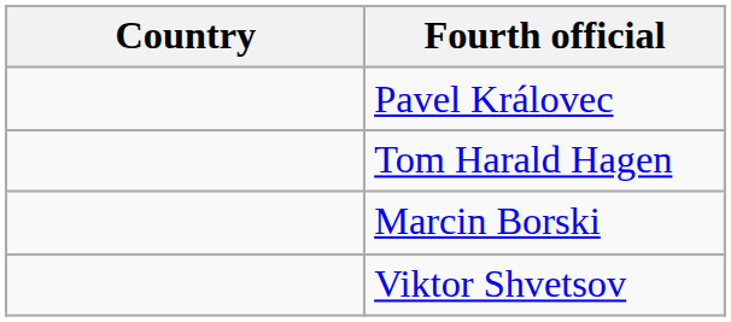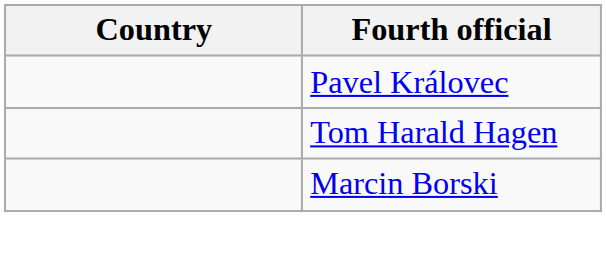- row: Viktor Shvetsov
